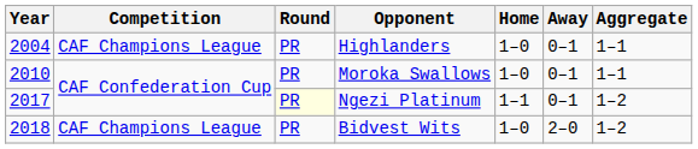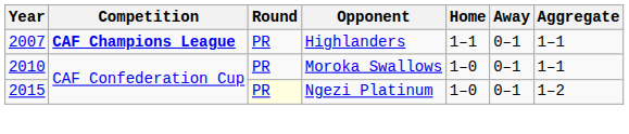Highlanders | Year: 2004 -> 2007
Highlanders | Competition: normal -> bold
Highlanders | Home: 1–0 -> 1–1
Ngezi Platinum | Year: 2017 -> 2015
Ngezi Platinum | Home: 1–1 -> 1–0
- row: 2018 | CAF Champions League | PR | Bidvest Wits | 1–0 | 2–0 | 1–2
